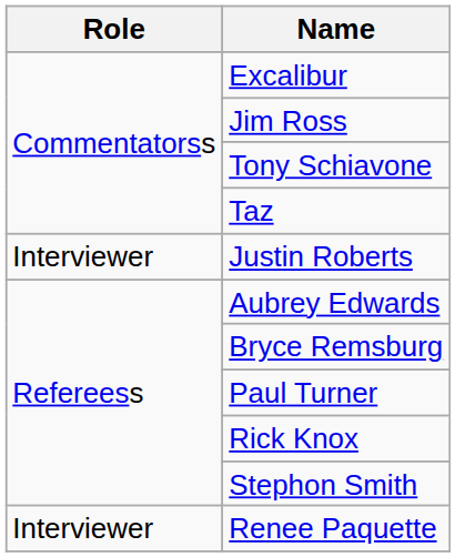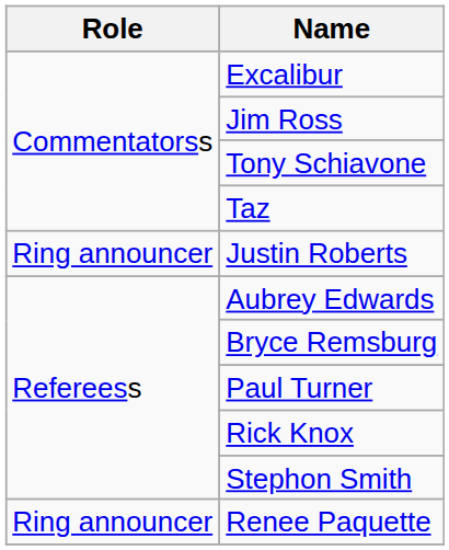Justin Roberts | Role: Interviewer -> Ring announcer
Renee Paquette | Role: Interviewer -> Ring announcer
